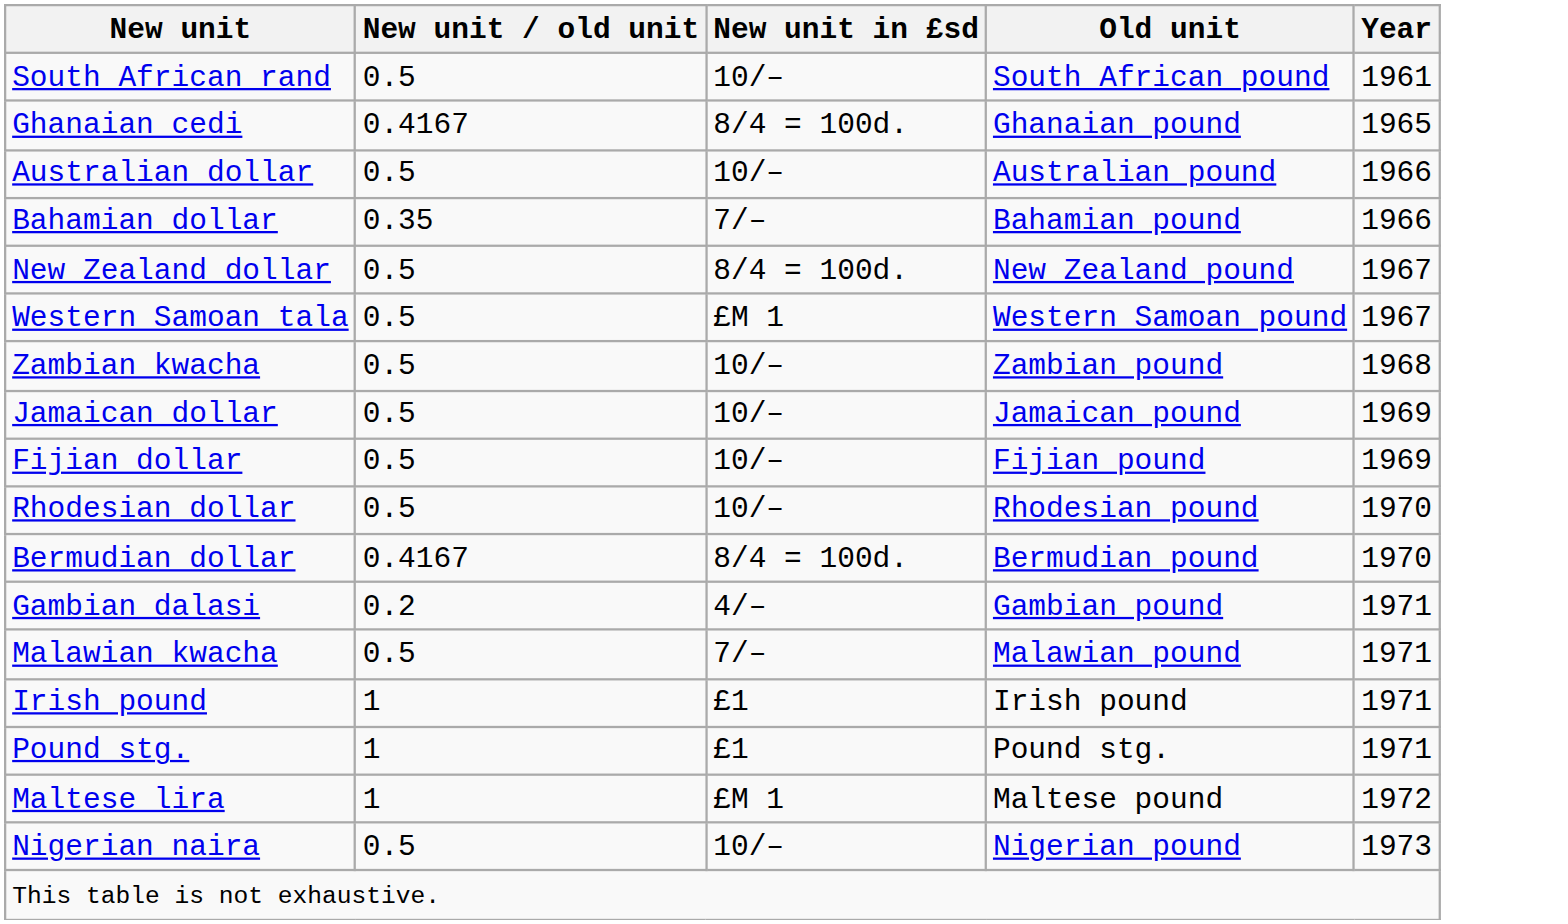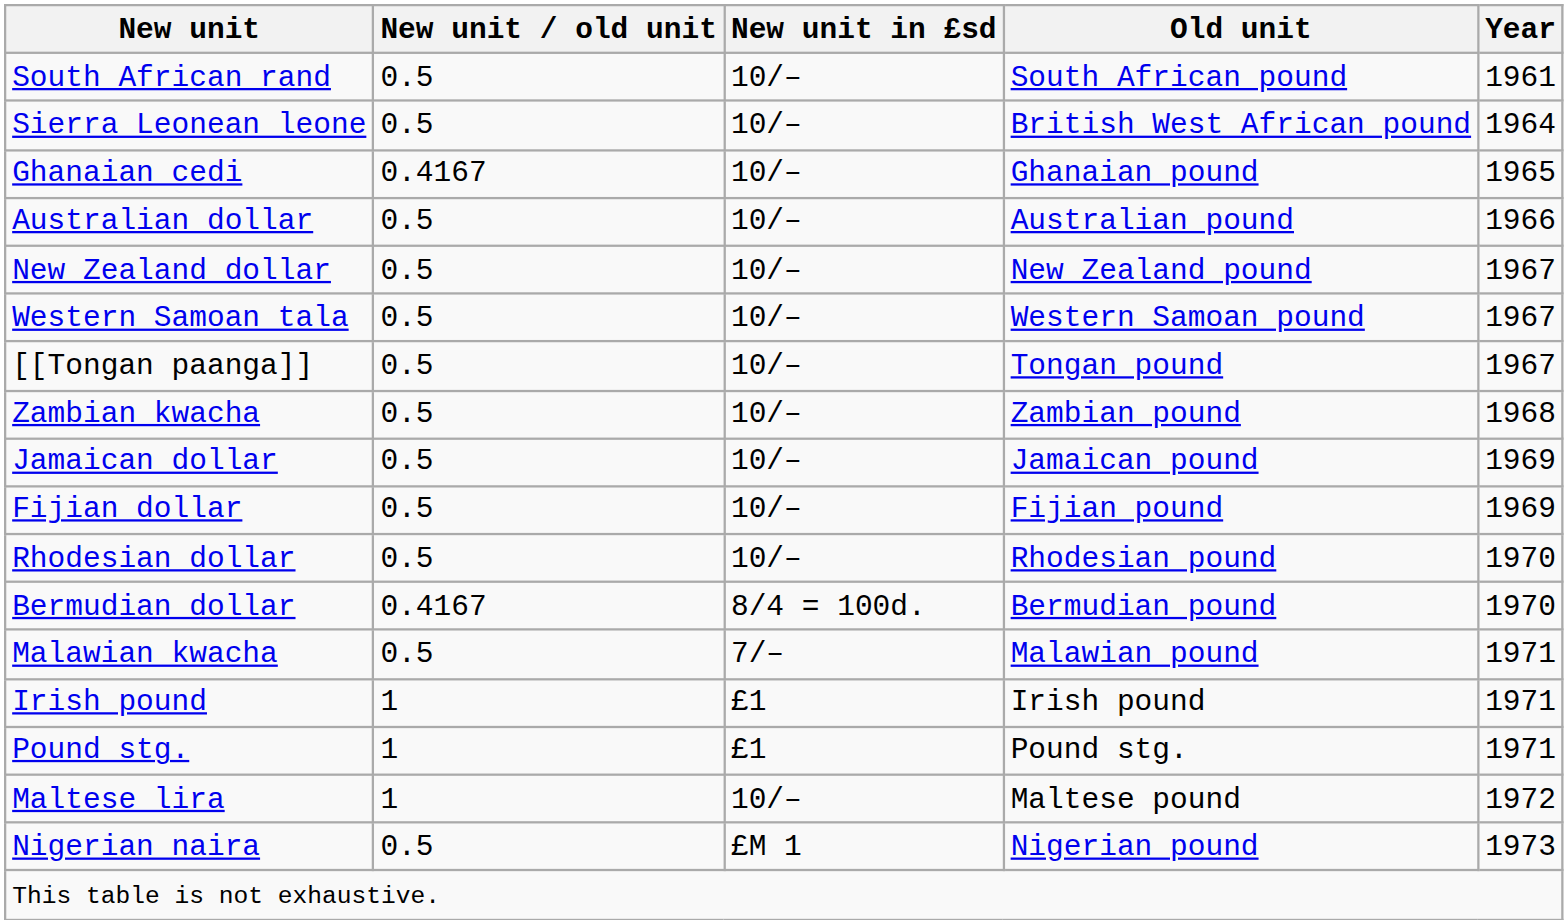+ row: Sierra Leonean leone | 0.5 | 10/– | British West African pound | 1964
Ghanaian cedi | New unit in £sd: 8/4 = 100d. -> 10/–
- row: Bahamian dollar | 0.35 | 7/– | Bahamian pound | 1966
New Zealand dollar | New unit in £sd: 8/4 = 100d. -> 10/–
Western Samoan tala | New unit in £sd: £M 1 -> 10/–
+ row: [[Tongan paanga]] | 0.5 | 10/– | Tongan pound | 1967
- row: Gambian dalasi | 0.2 | 4/– | Gambian pound | 1971
Maltese lira | New unit in £sd: £M 1 -> 10/–
Nigerian naira | New unit in £sd: 10/– -> £M 1
